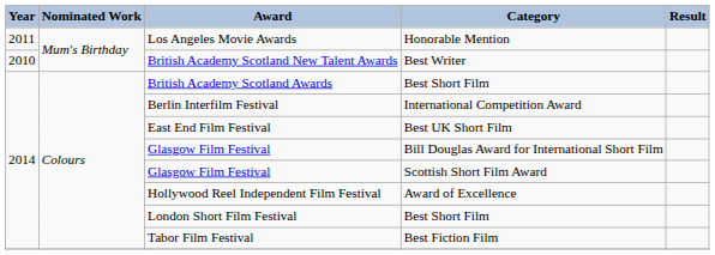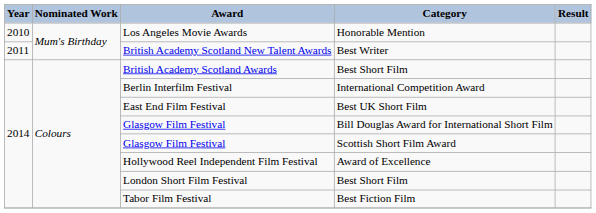Los Angeles Movie Awards | Year: 2011 -> 2010
British Academy Scotland New Talent Awards | Year: 2010 -> 2011
